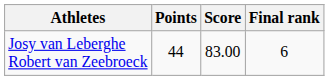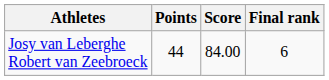Josy van Leberghe Robert van Zeebroeck | Score: 83.00 -> 84.00
